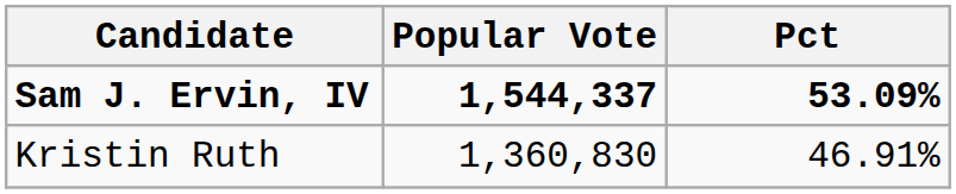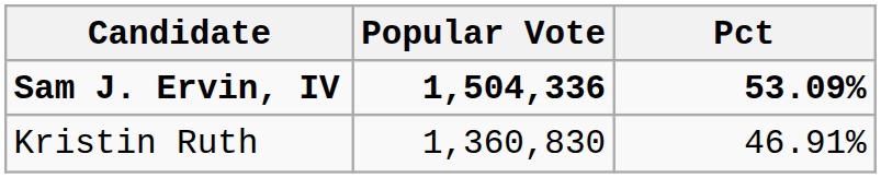Sam J. Ervin, IV | Popular Vote: 1,544,337 -> 1,504,336
